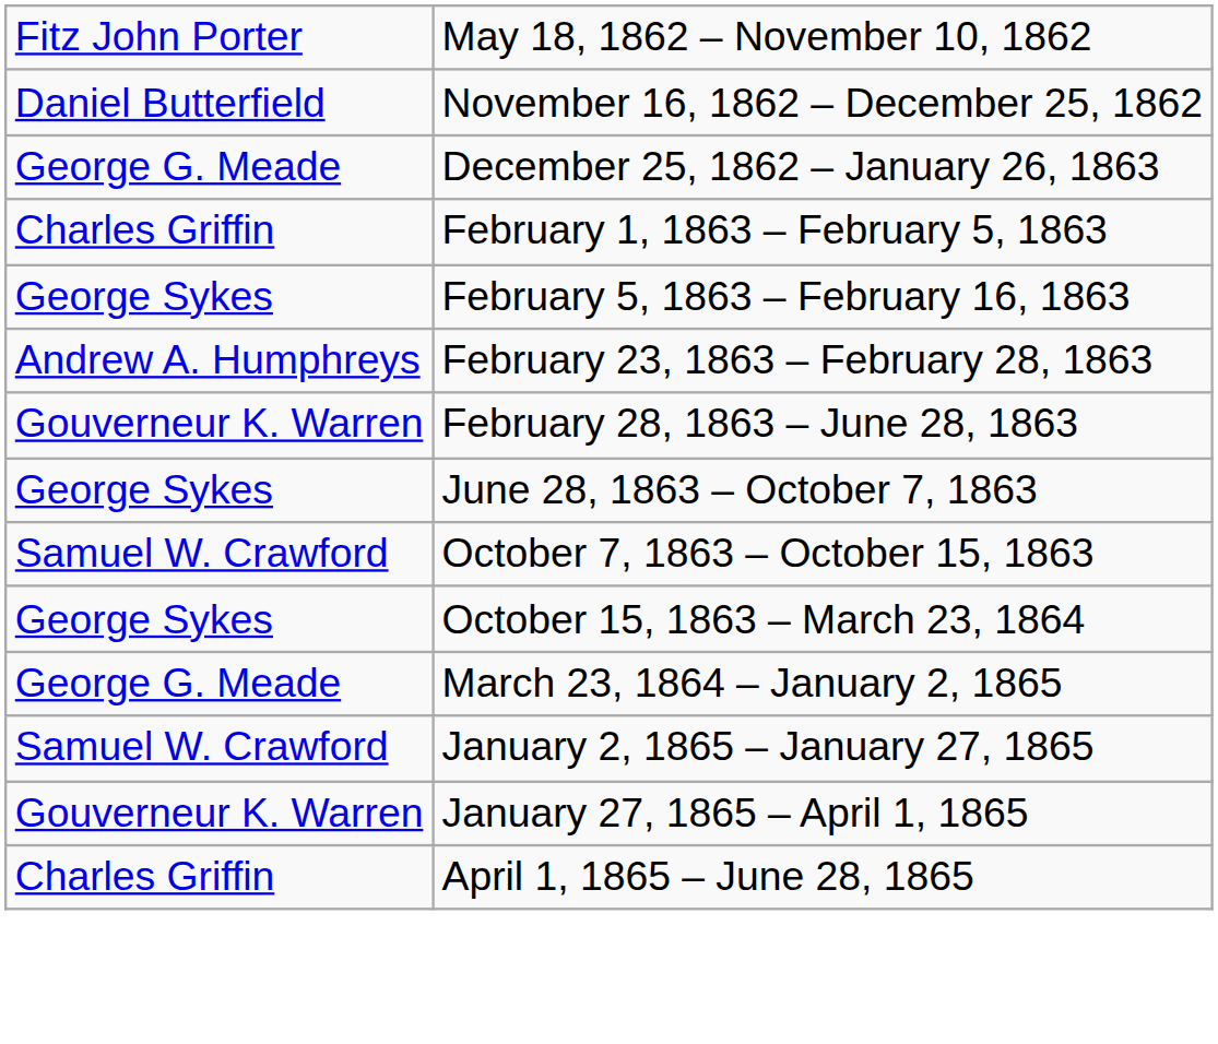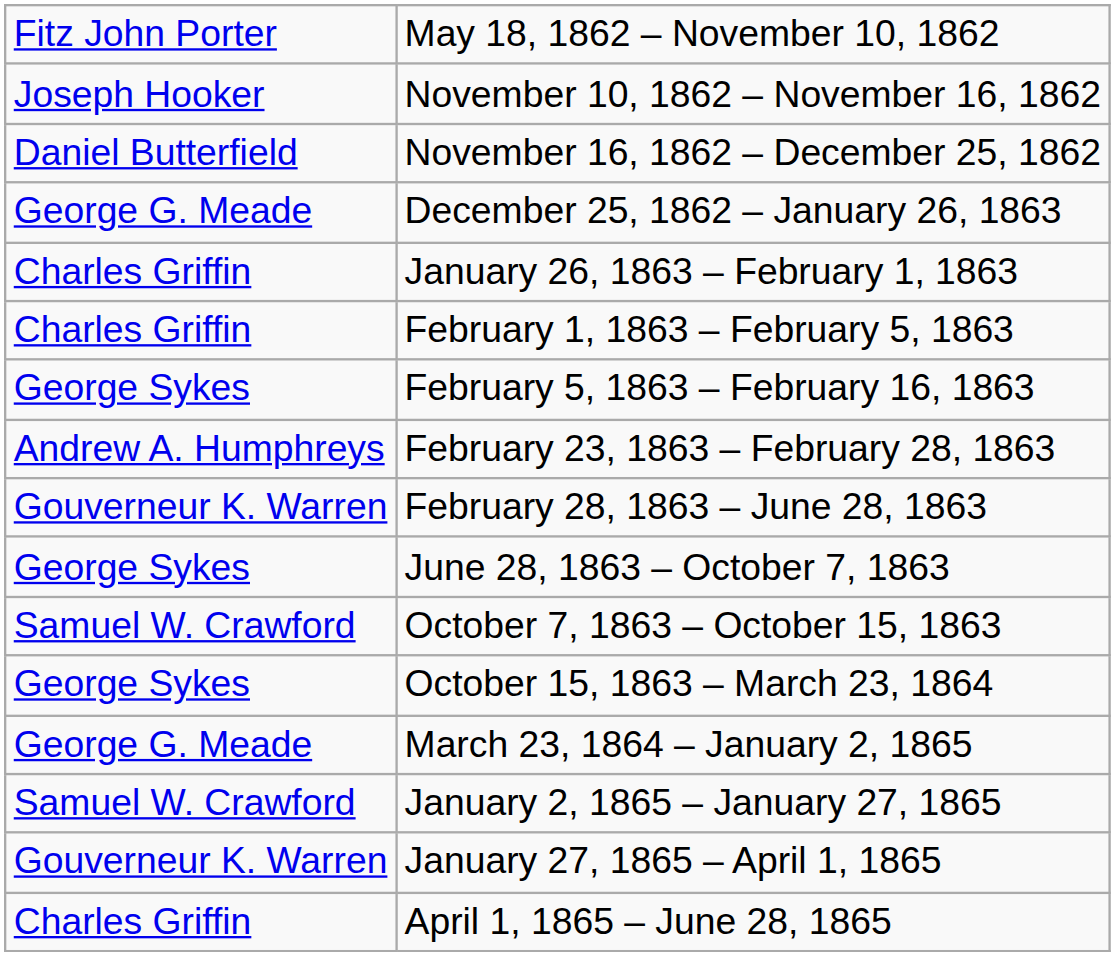+ row: Joseph Hooker | November 10, 1862 – November 16, 1862
+ row: Charles Griffin | January 26, 1863 – February 1, 1863
